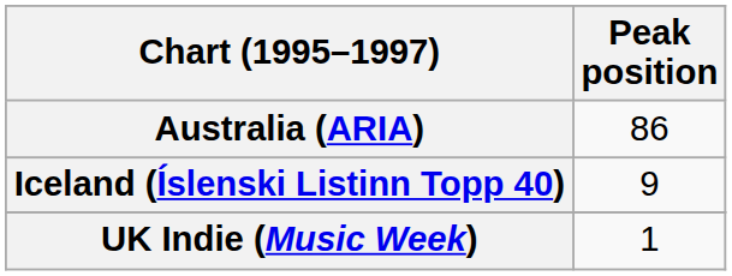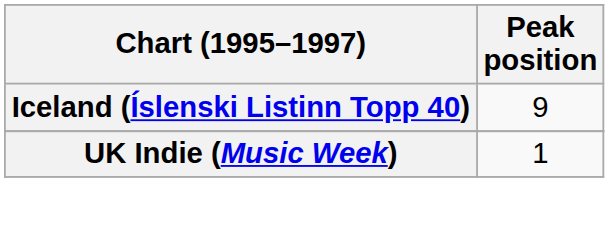- row: Australia (ARIA) | 86
